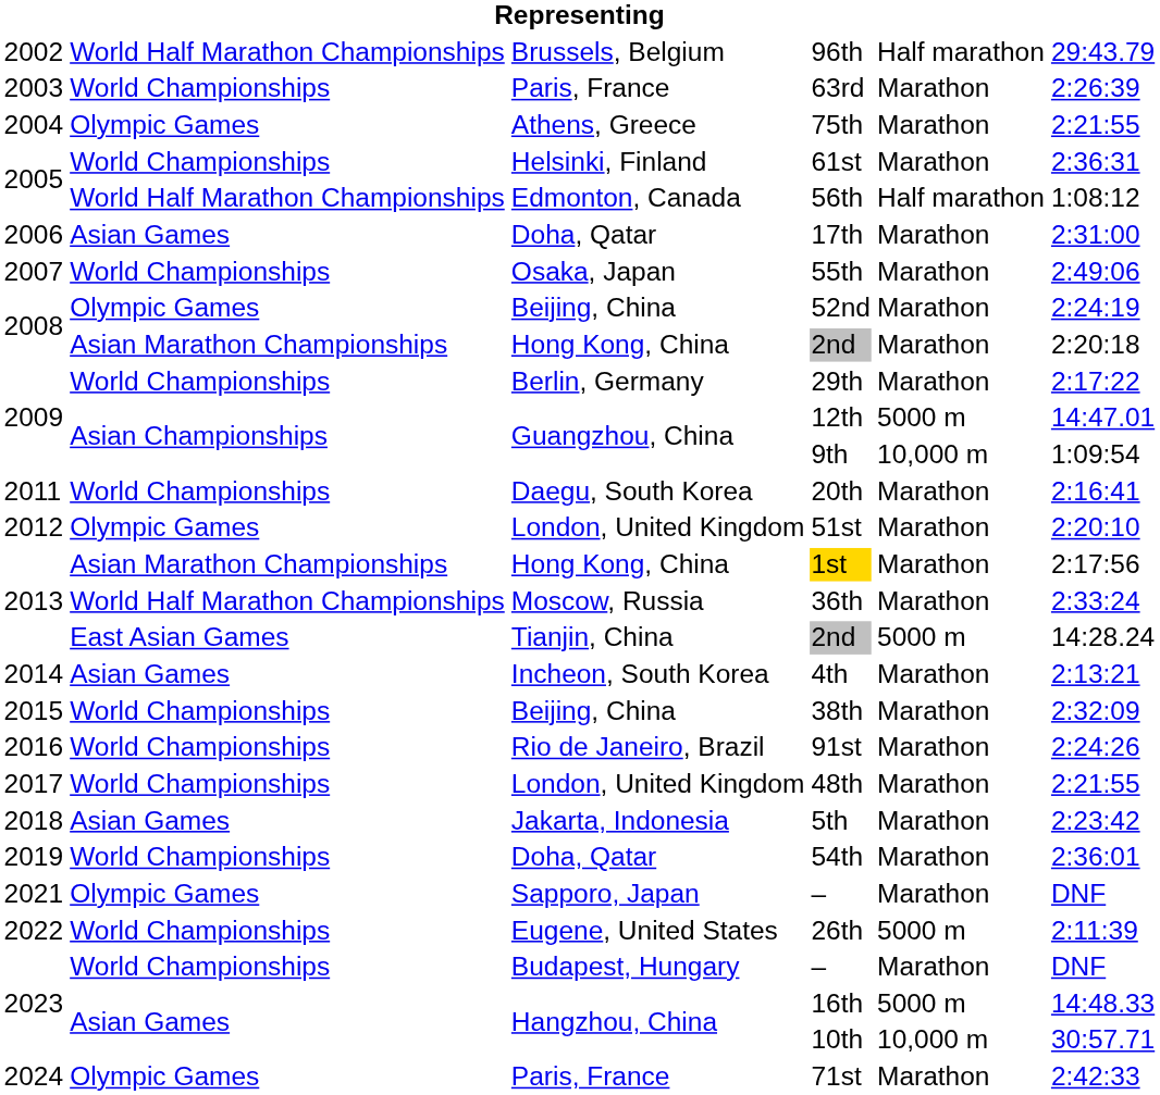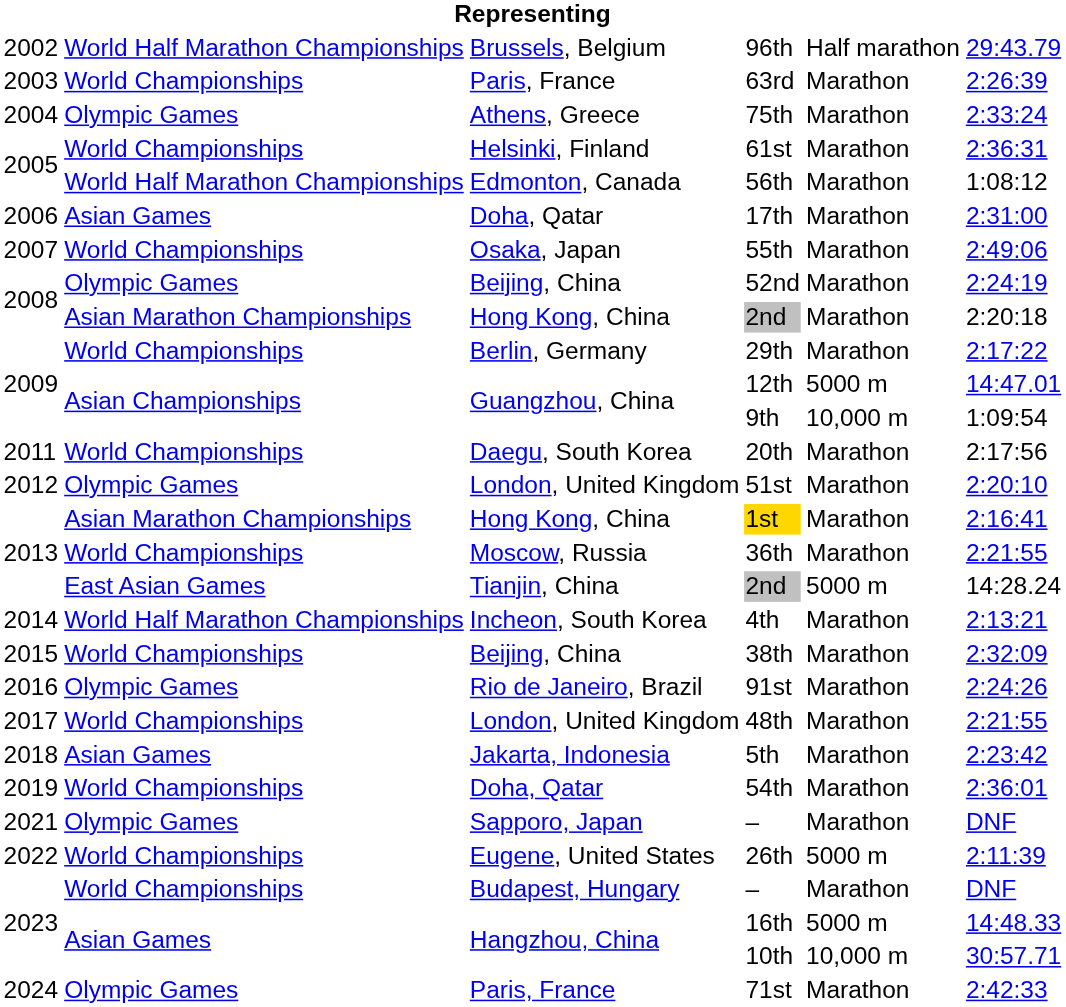75th | column 6: 2:21:55 -> 2:33:24
56th | column 5: Half marathon -> Marathon
20th | column 6: 2:16:41 -> 2:17:56
1st | column 6: 2:17:56 -> 2:16:41
36th | column 2: World Half Marathon Championships -> World Championships
36th | column 6: 2:33:24 -> 2:21:55
4th | column 2: Asian Games -> World Half Marathon Championships
91st | column 2: World Championships -> Olympic Games
